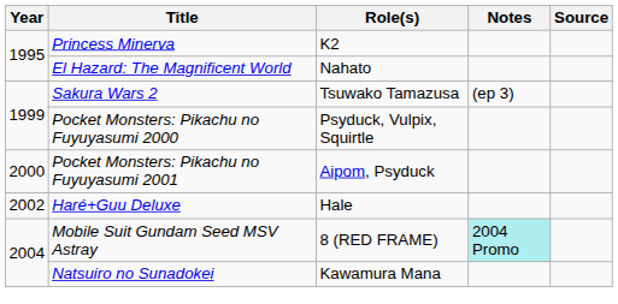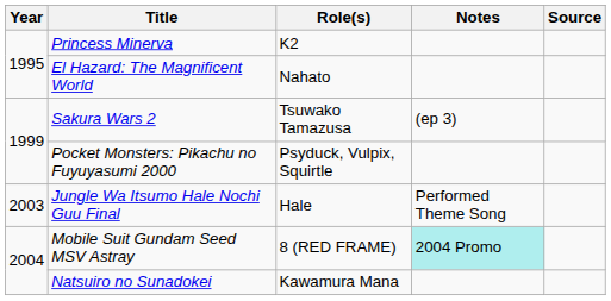- row: 2000 | Pocket Monsters: Pikachu no Fuyuyasumi 2001 | Aipom, Psyduck
- row: 2002 | Haré+Guu Deluxe | Hale
+ row: 2003 | Jungle Wa Itsumo Hale Nochi Guu Final | Hale | Performed Theme Song
